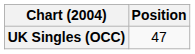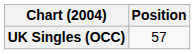UK Singles (OCC) | Position: 47 -> 57
